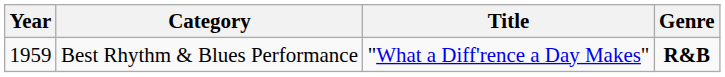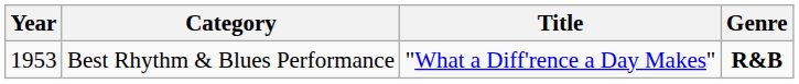Best Rhythm & Blues Performance | Year: 1959 -> 1953
